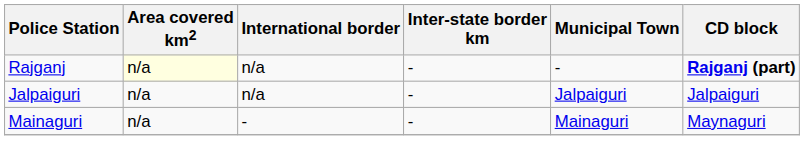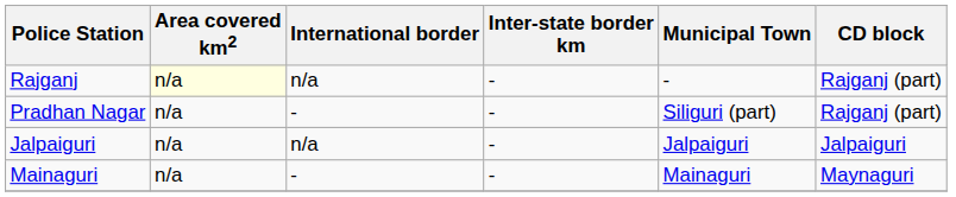Rajganj | CD block: bold -> normal
+ row: Pradhan Nagar | n/a | - | - | Siliguri (part) | Rajganj (part)
